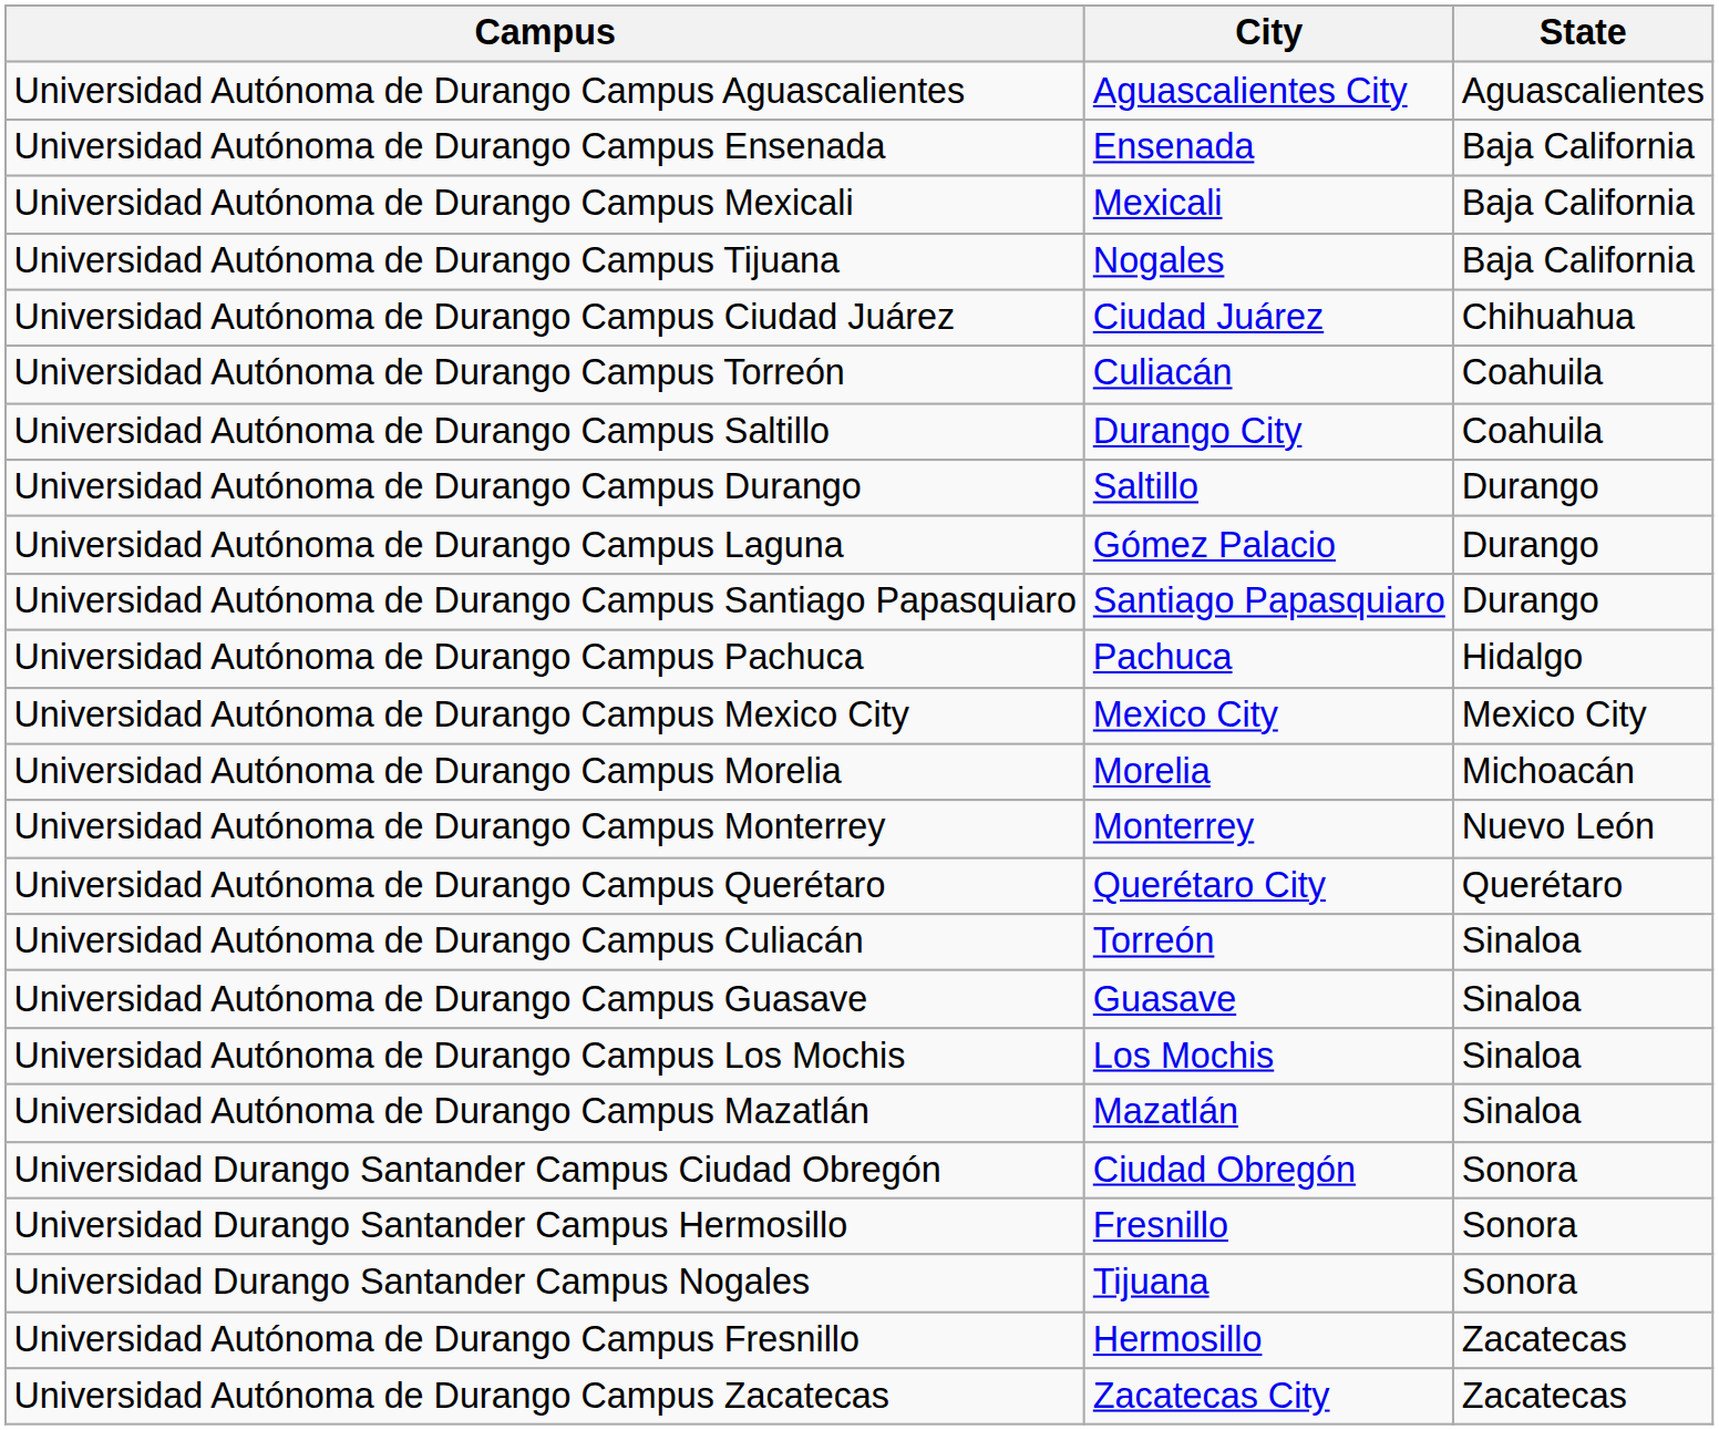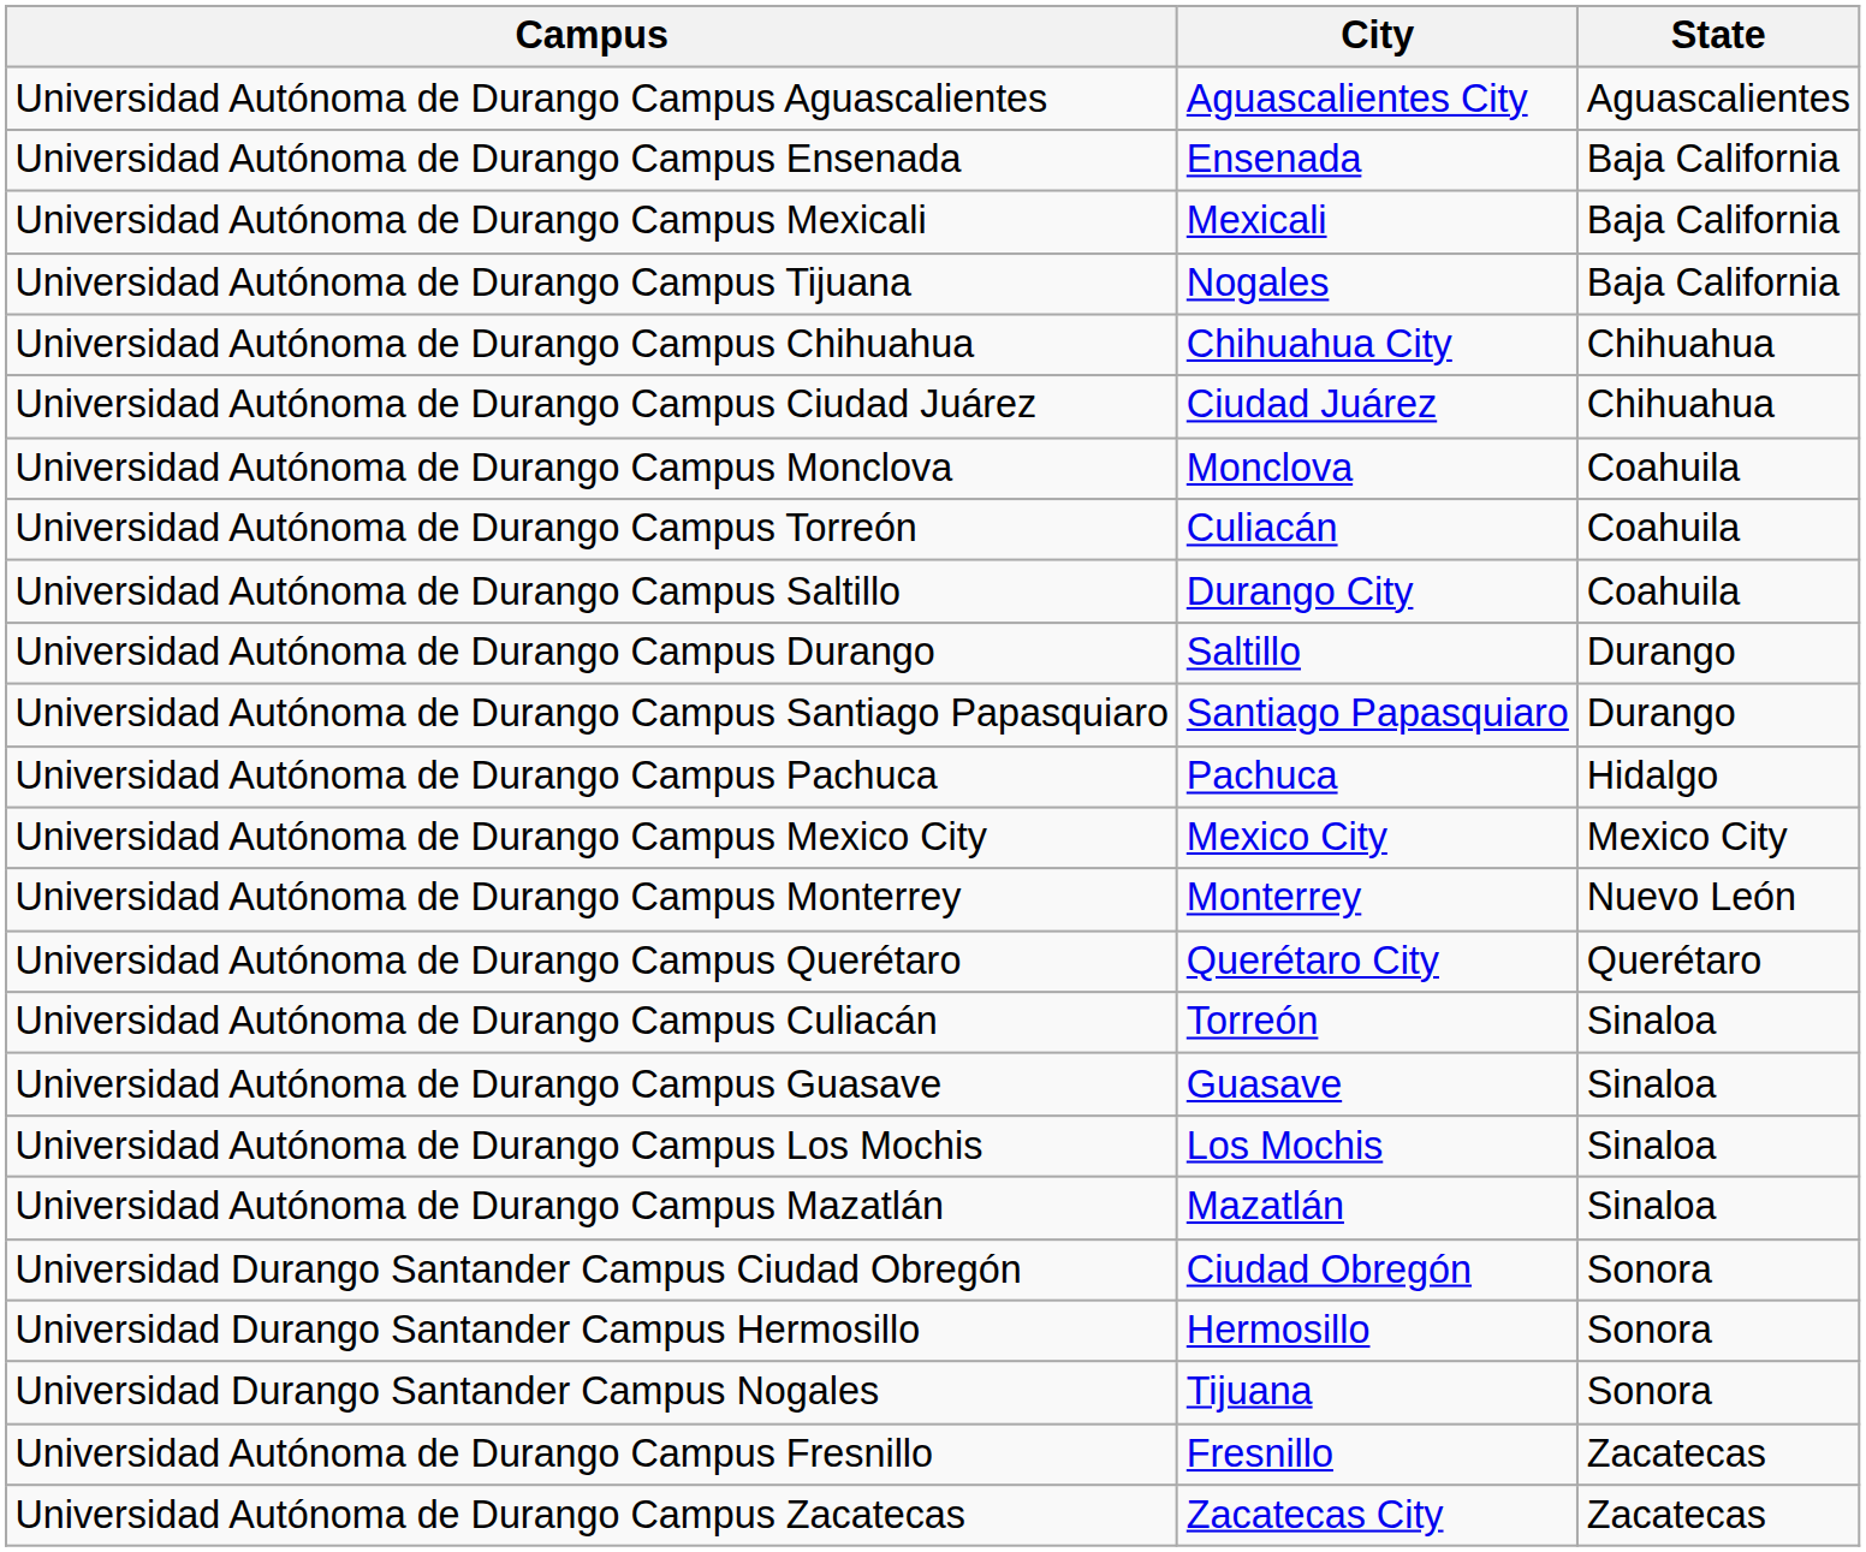+ row: Universidad Autónoma de Durango Campus Chihuahua | Chihuahua City | Chihuahua
+ row: Universidad Autónoma de Durango Campus Monclova | Monclova | Coahuila
- row: Universidad Autónoma de Durango Campus Laguna | Gómez Palacio | Durango
- row: Universidad Autónoma de Durango Campus Morelia | Morelia | Michoacán
Universidad Durango Santander Campus Hermosillo | City: Fresnillo -> Hermosillo
Universidad Autónoma de Durango Campus Fresnillo | City: Hermosillo -> Fresnillo
